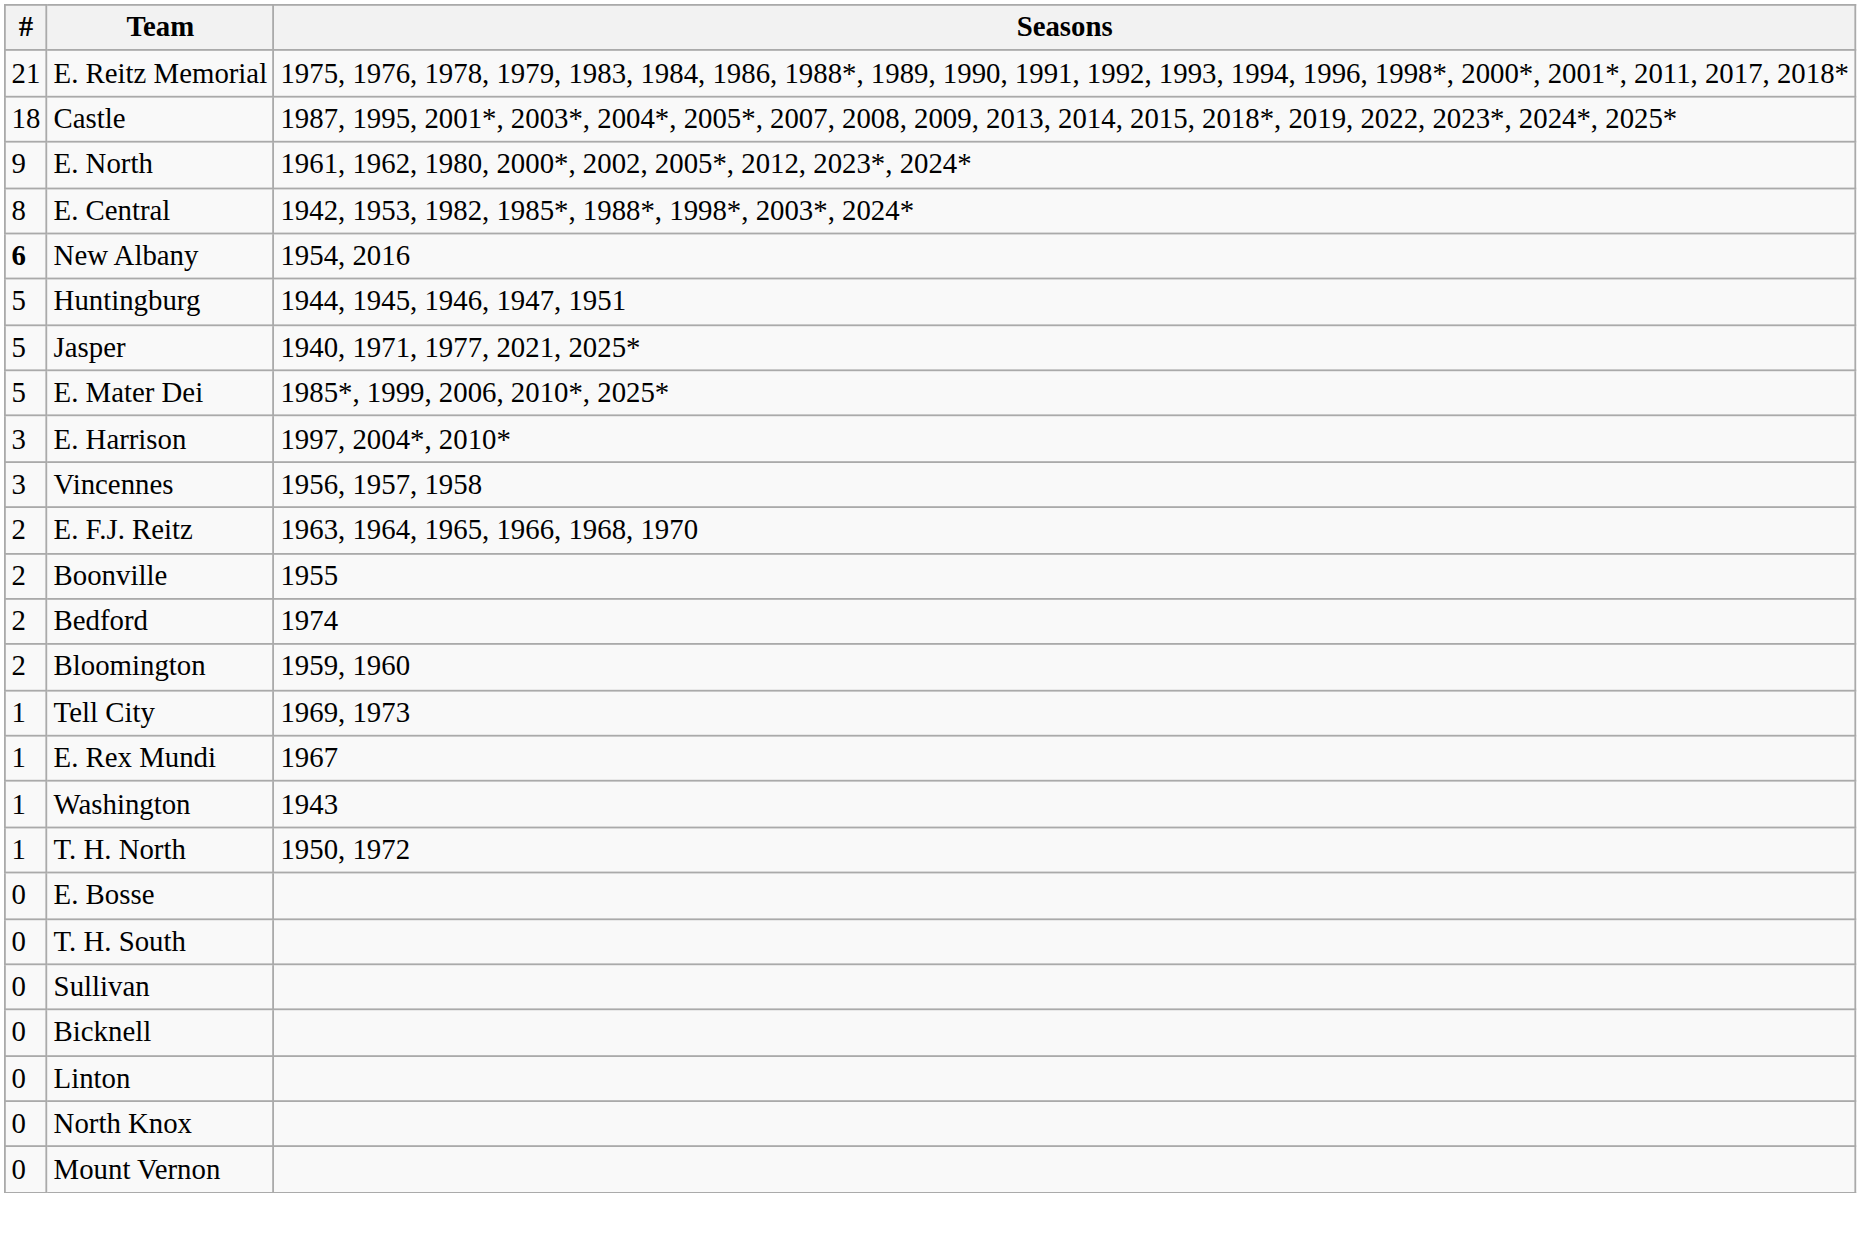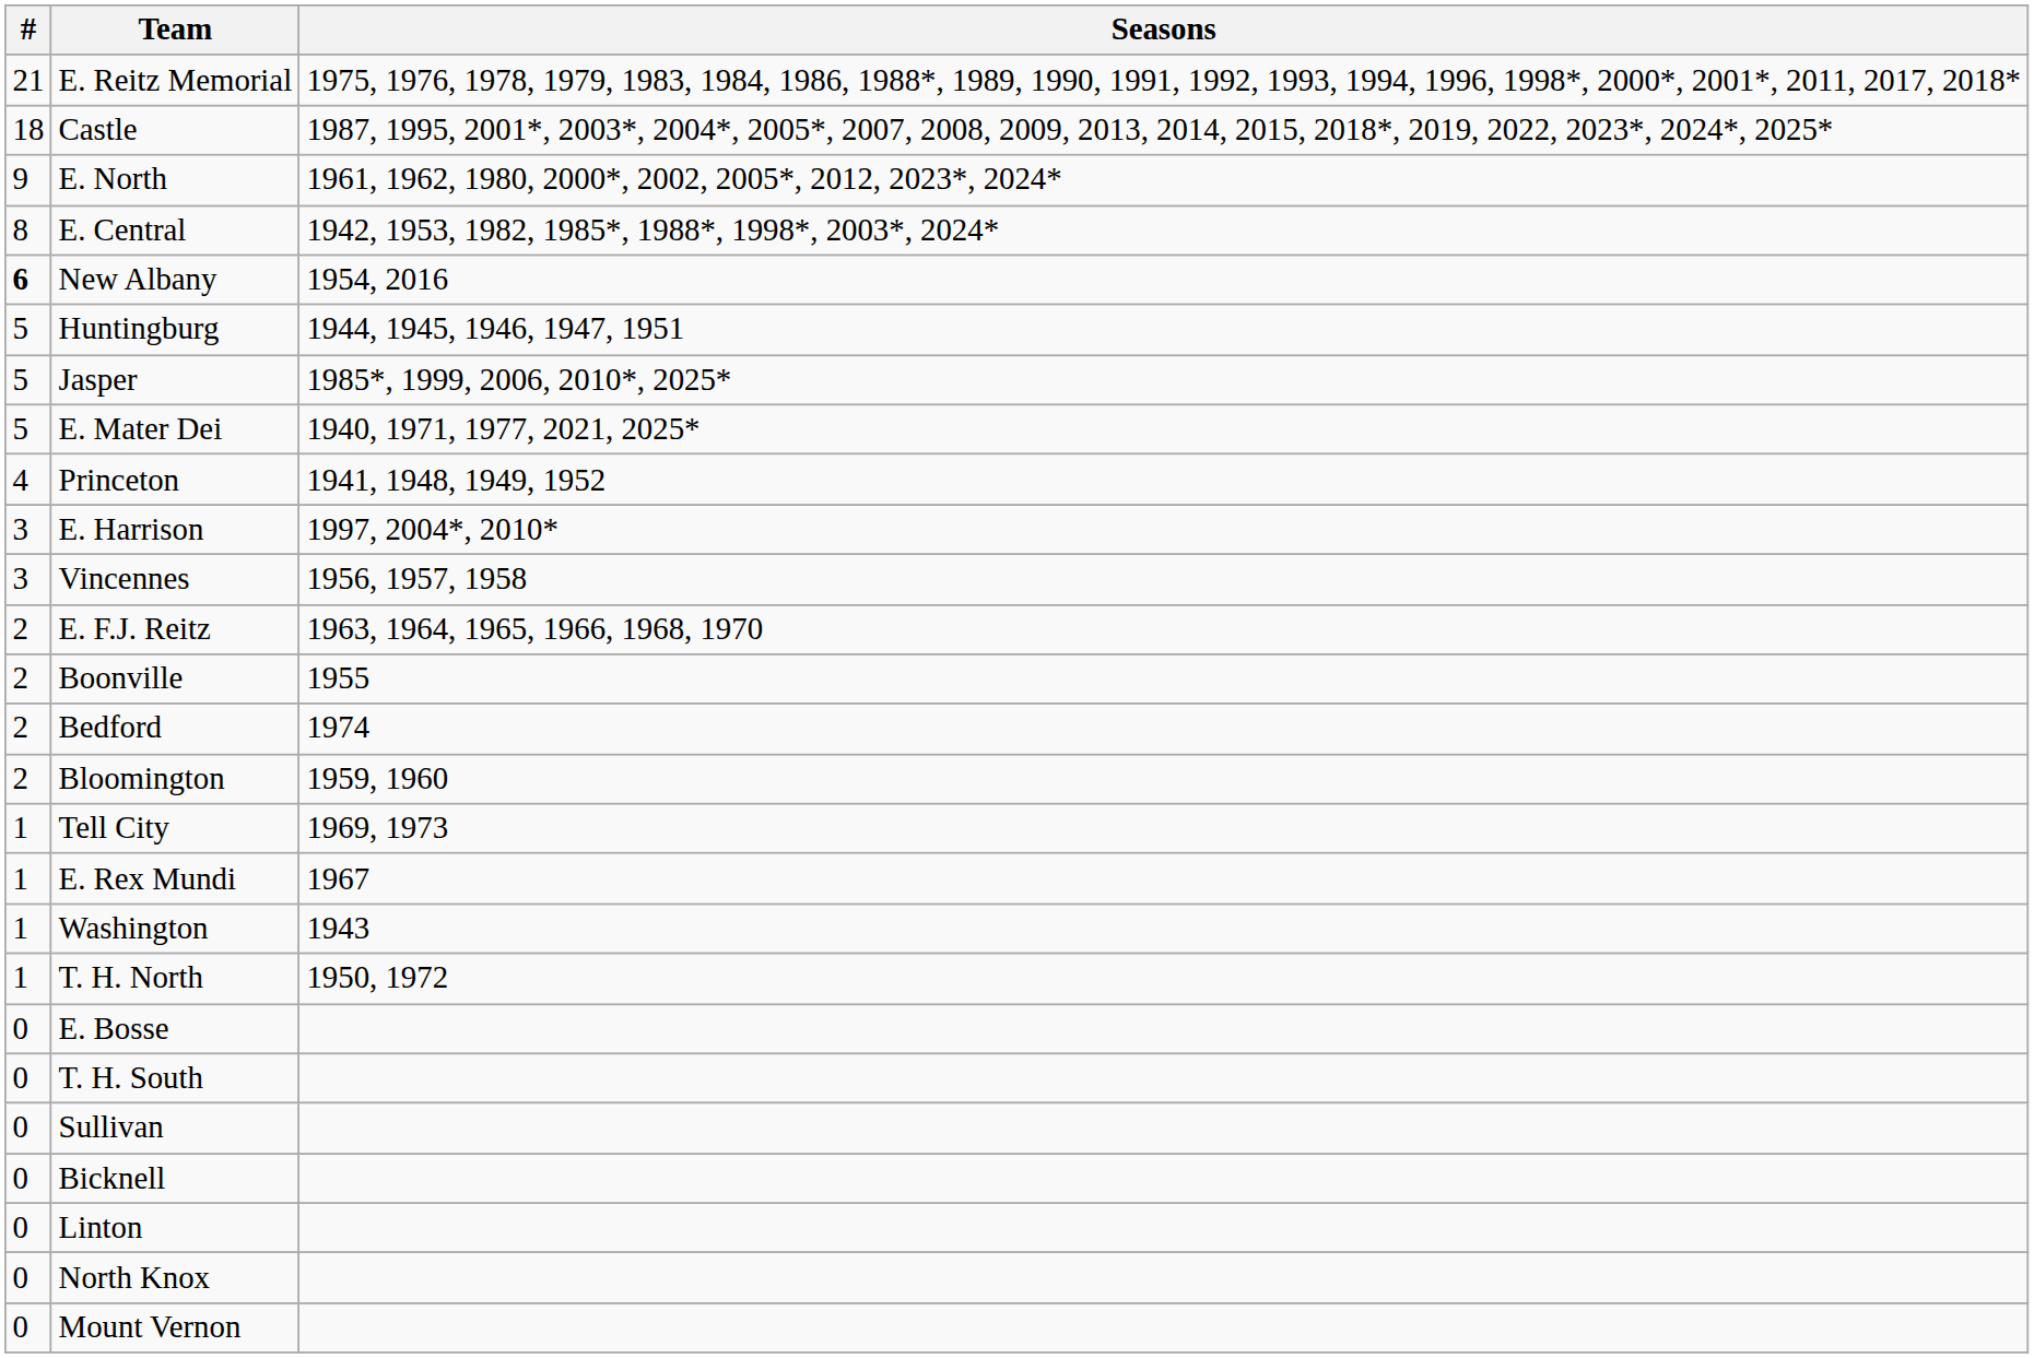Jasper | Seasons: 1940, 1971, 1977, 2021, 2025* -> 1985*, 1999, 2006, 2010*, 2025*
E. Mater Dei | Seasons: 1985*, 1999, 2006, 2010*, 2025* -> 1940, 1971, 1977, 2021, 2025*
+ row: 4 | Princeton | 1941, 1948, 1949, 1952
